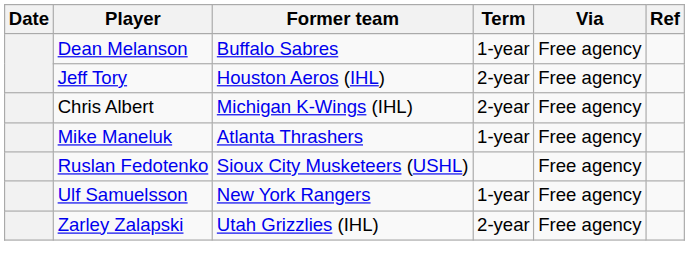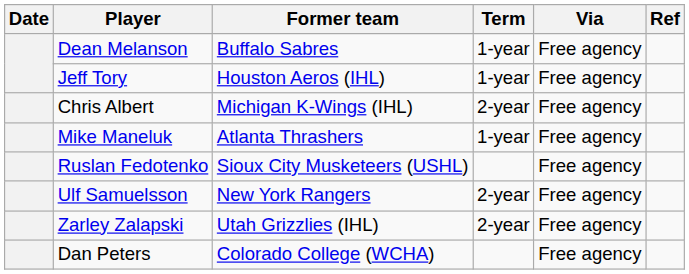Jeff Tory | Term: 2-year -> 1-year
Ulf Samuelsson | Term: 1-year -> 2-year
+ row: Dan Peters | Colorado College (WCHA) | Free agency
